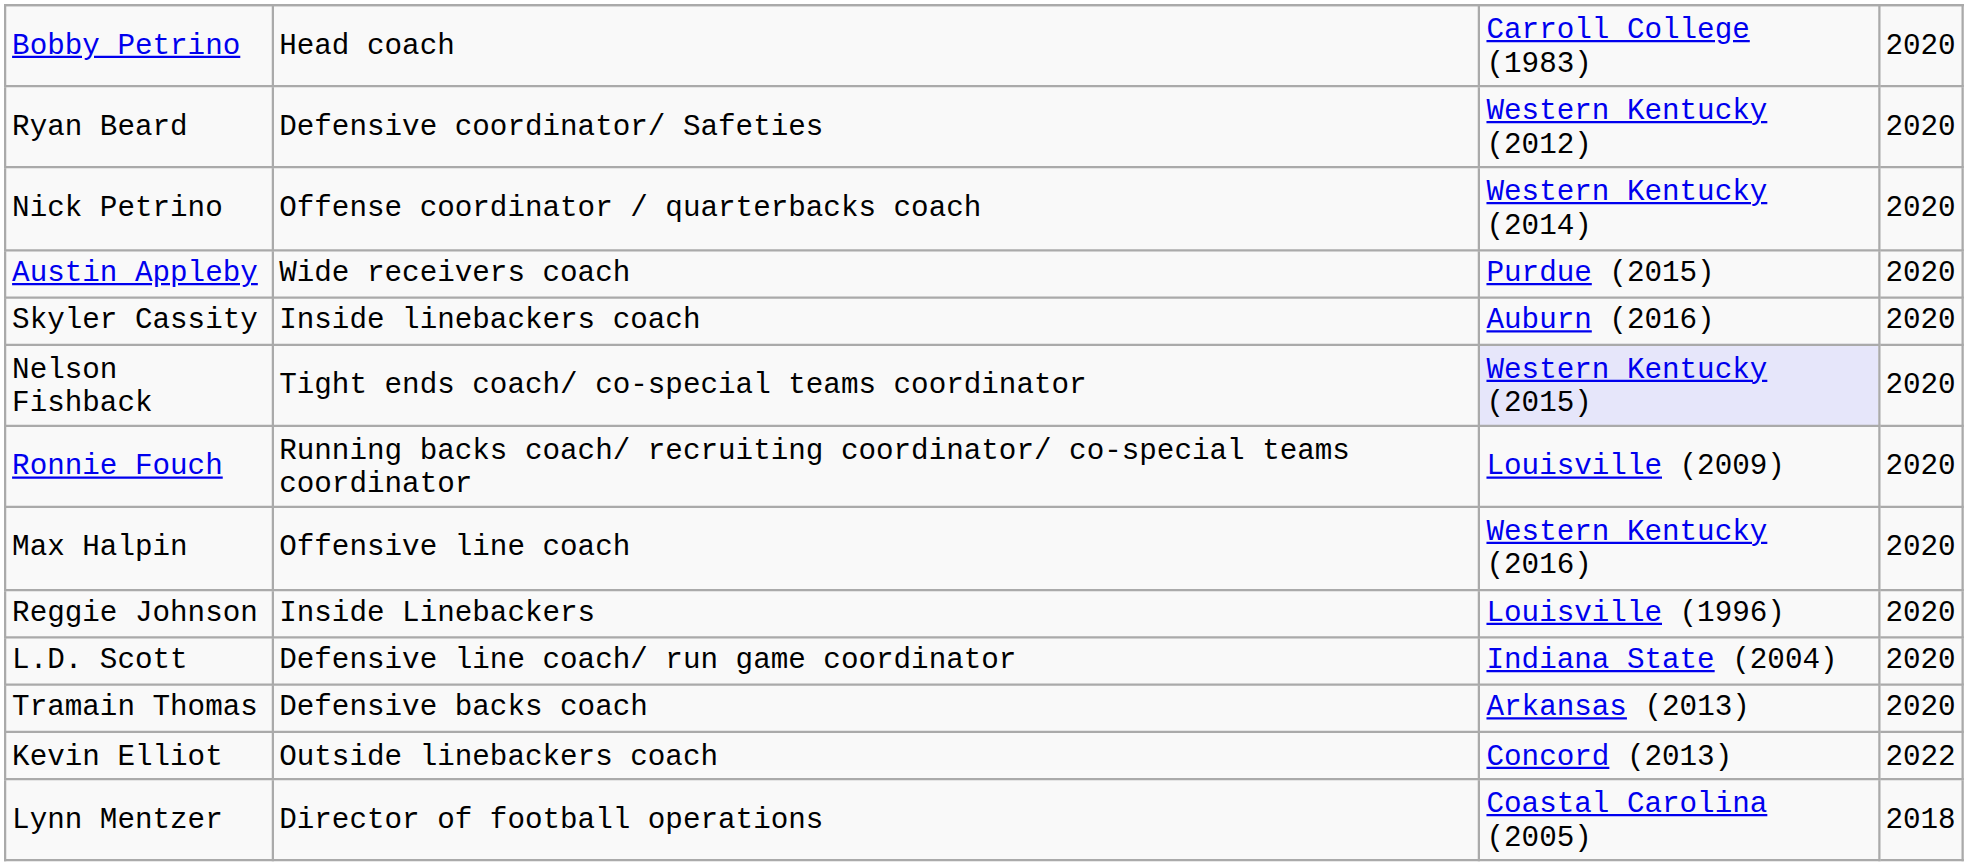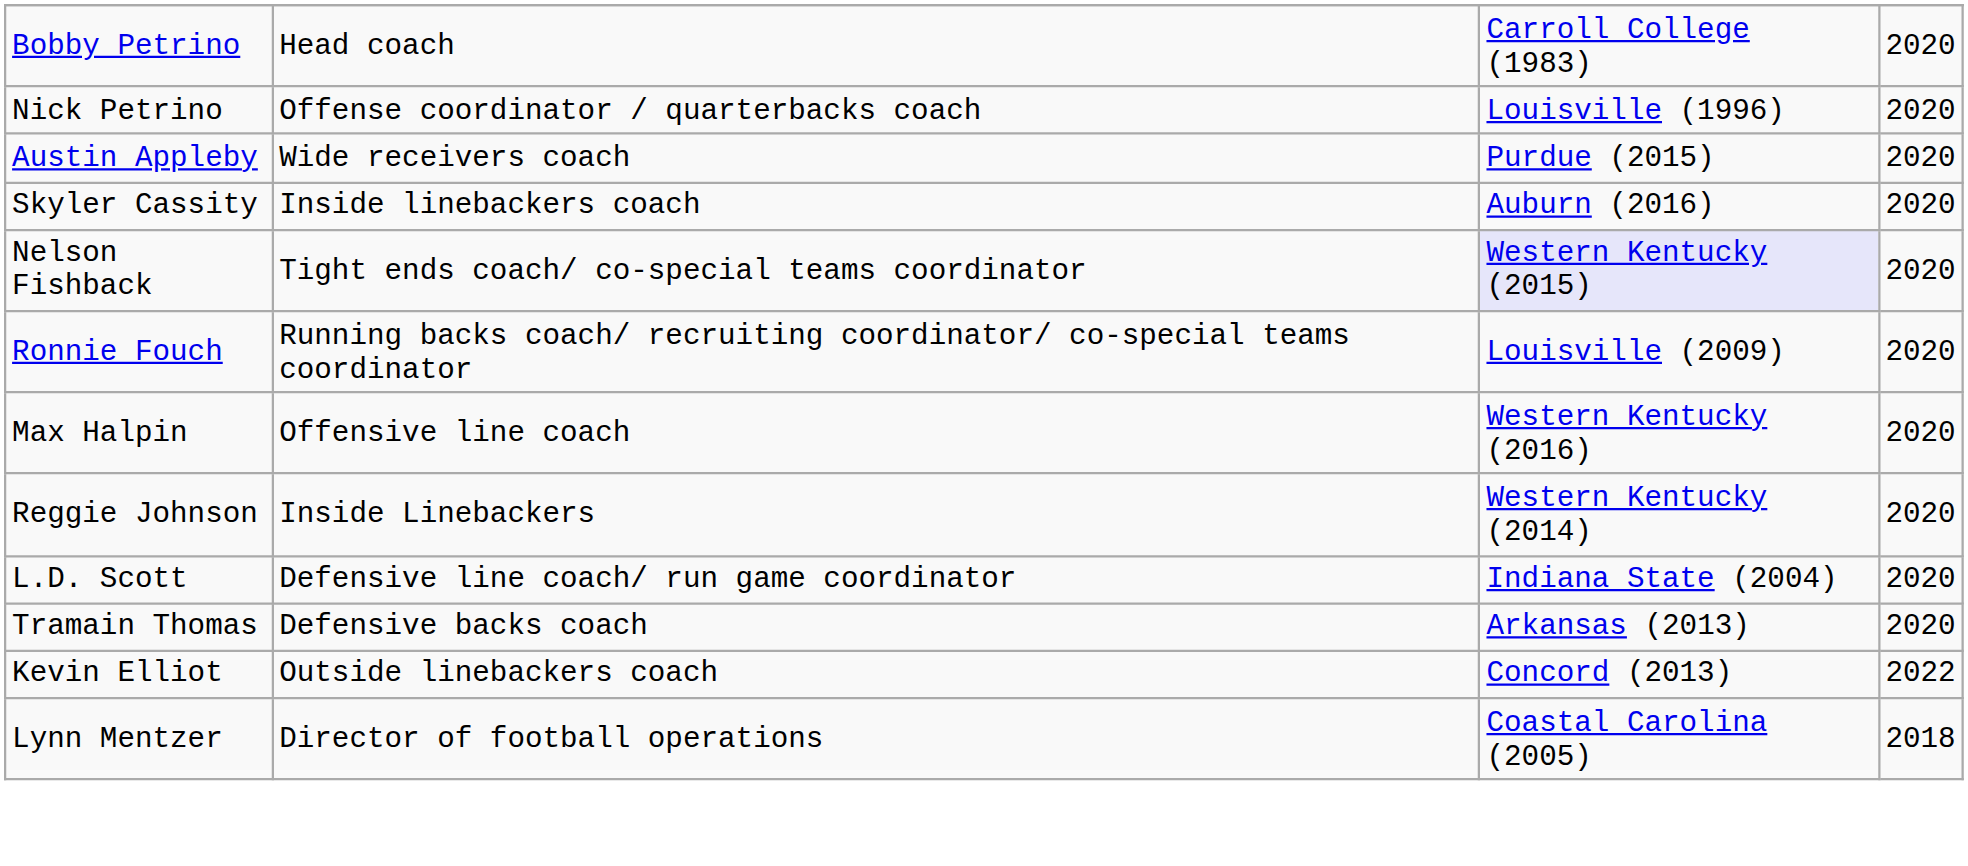- row: Ryan Beard | Defensive coordinator/ Safeties | Western Kentucky (2012) | 2020
Nick Petrino | column 3: Western Kentucky (2014) -> Louisville (1996)
Reggie Johnson | column 3: Louisville (1996) -> Western Kentucky (2014)
